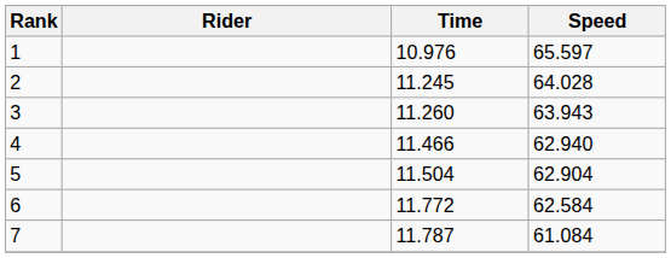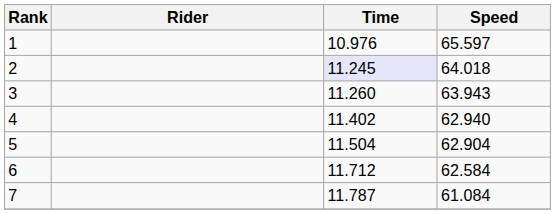2 | Time: no background -> lavender background
2 | Speed: 64.028 -> 64.018
4 | Time: 11.466 -> 11.402
6 | Time: 11.772 -> 11.712
